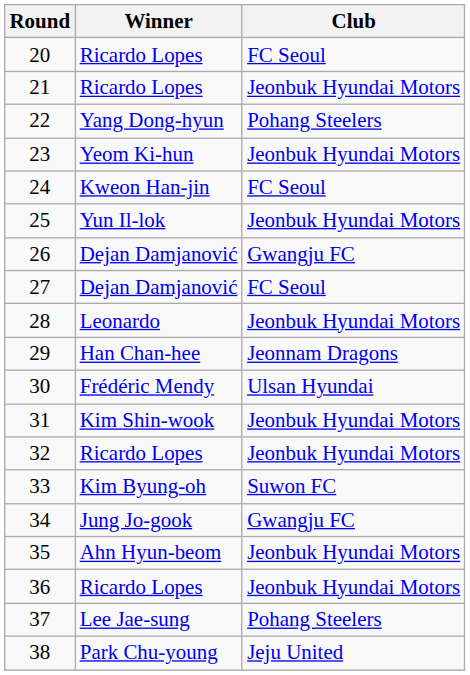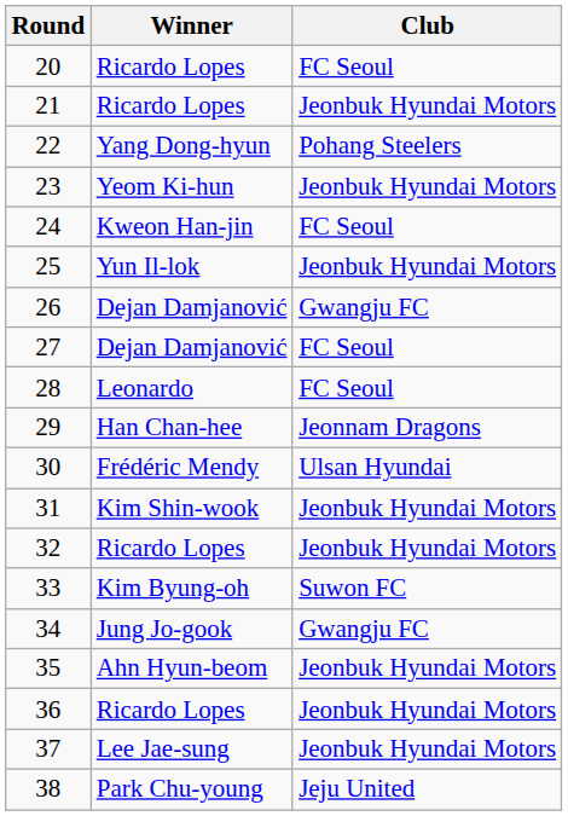28 | Club: Jeonbuk Hyundai Motors -> FC Seoul
37 | Club: Pohang Steelers -> Jeonbuk Hyundai Motors
